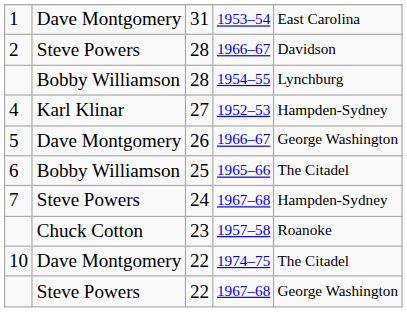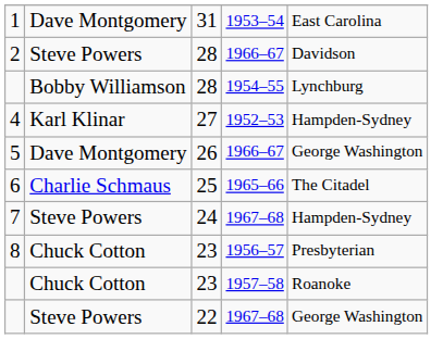6 | column 2: Bobby Williamson -> Charlie Schmaus
+ row: 8 | Chuck Cotton | 23 | 1956–57 | Presbyterian
- row: 10 | Dave Montgomery | 22 | 1974–75 | The Citadel
